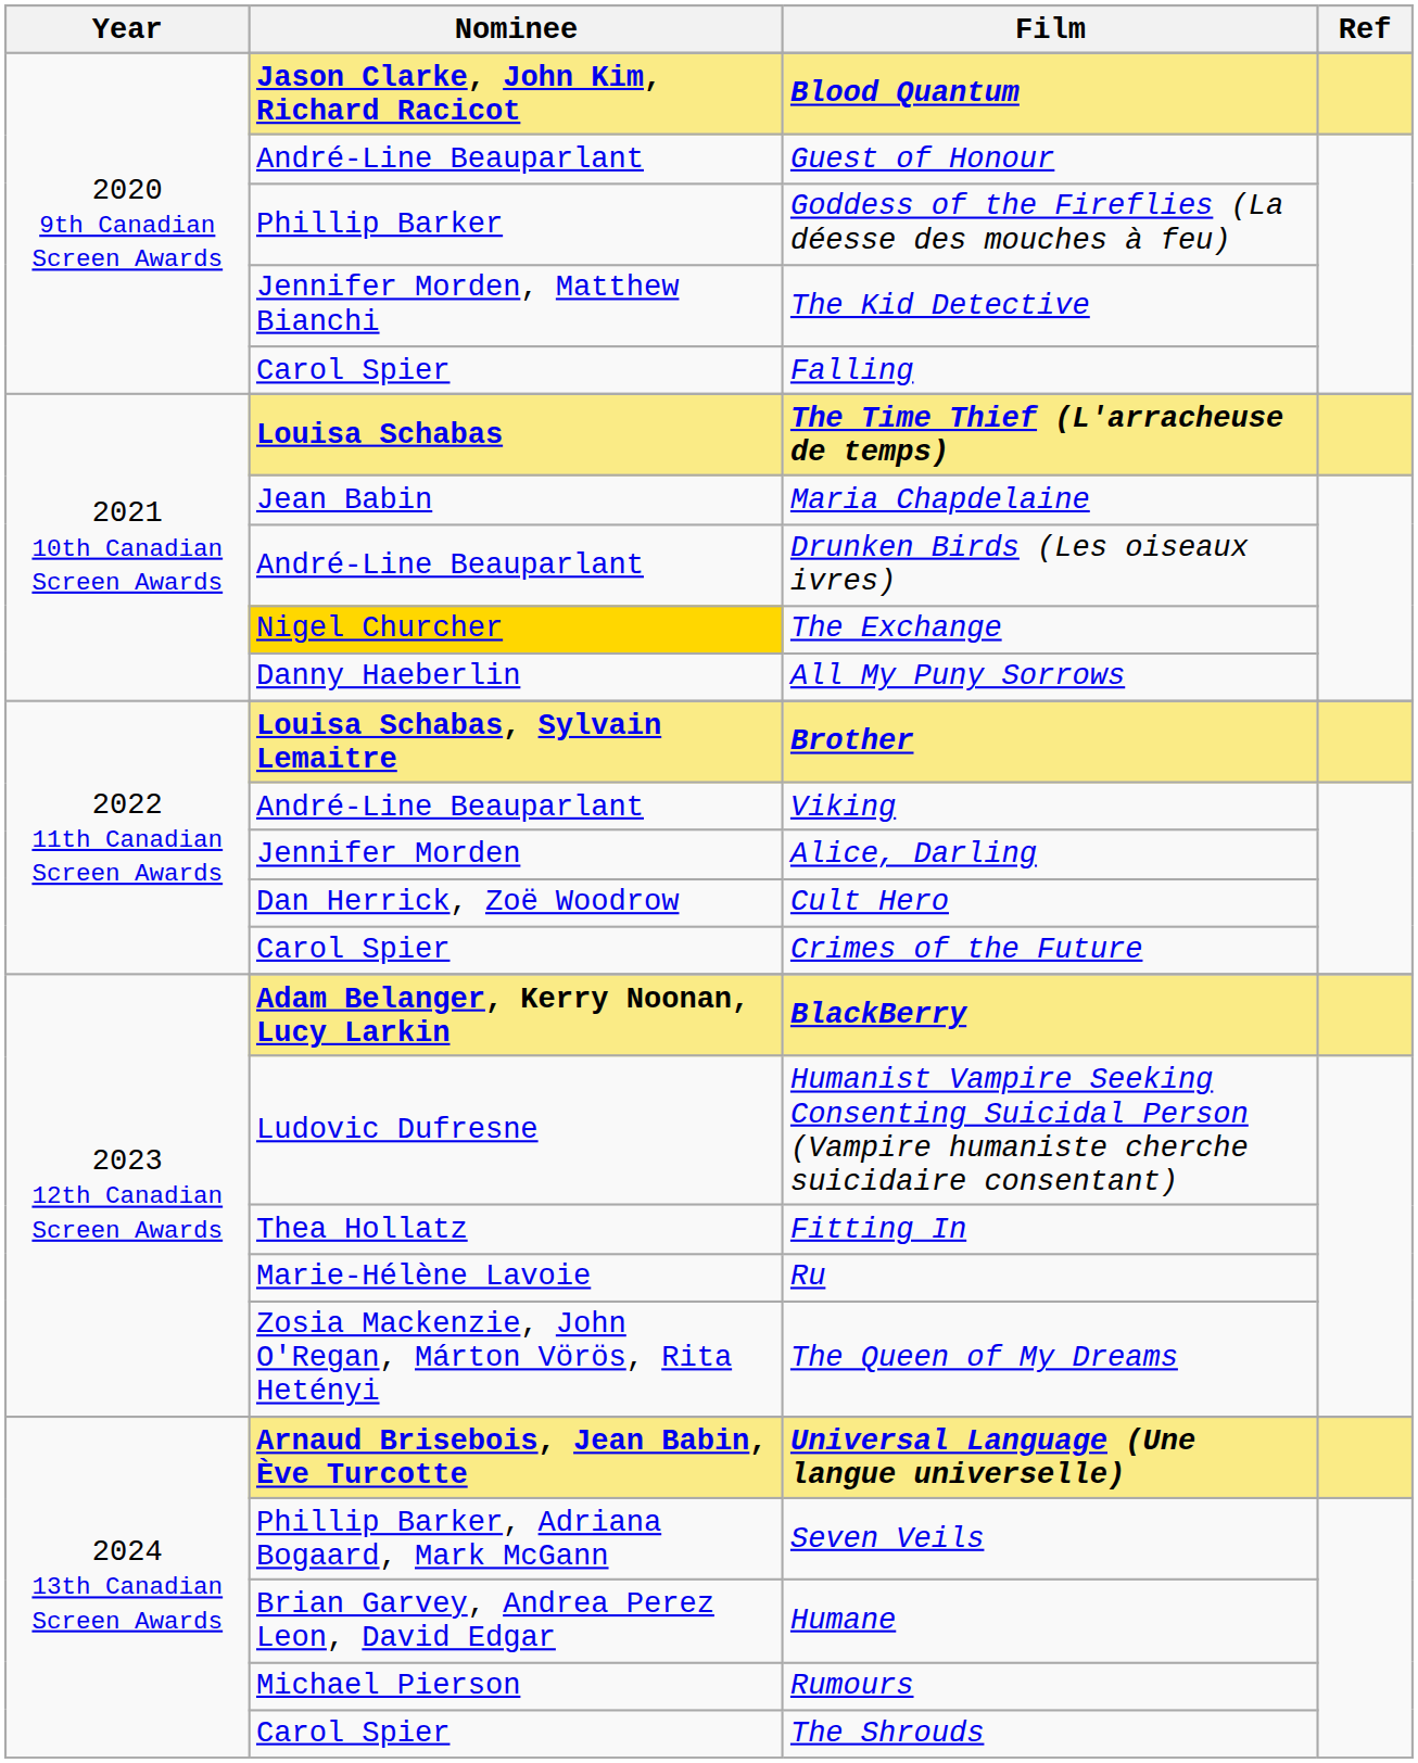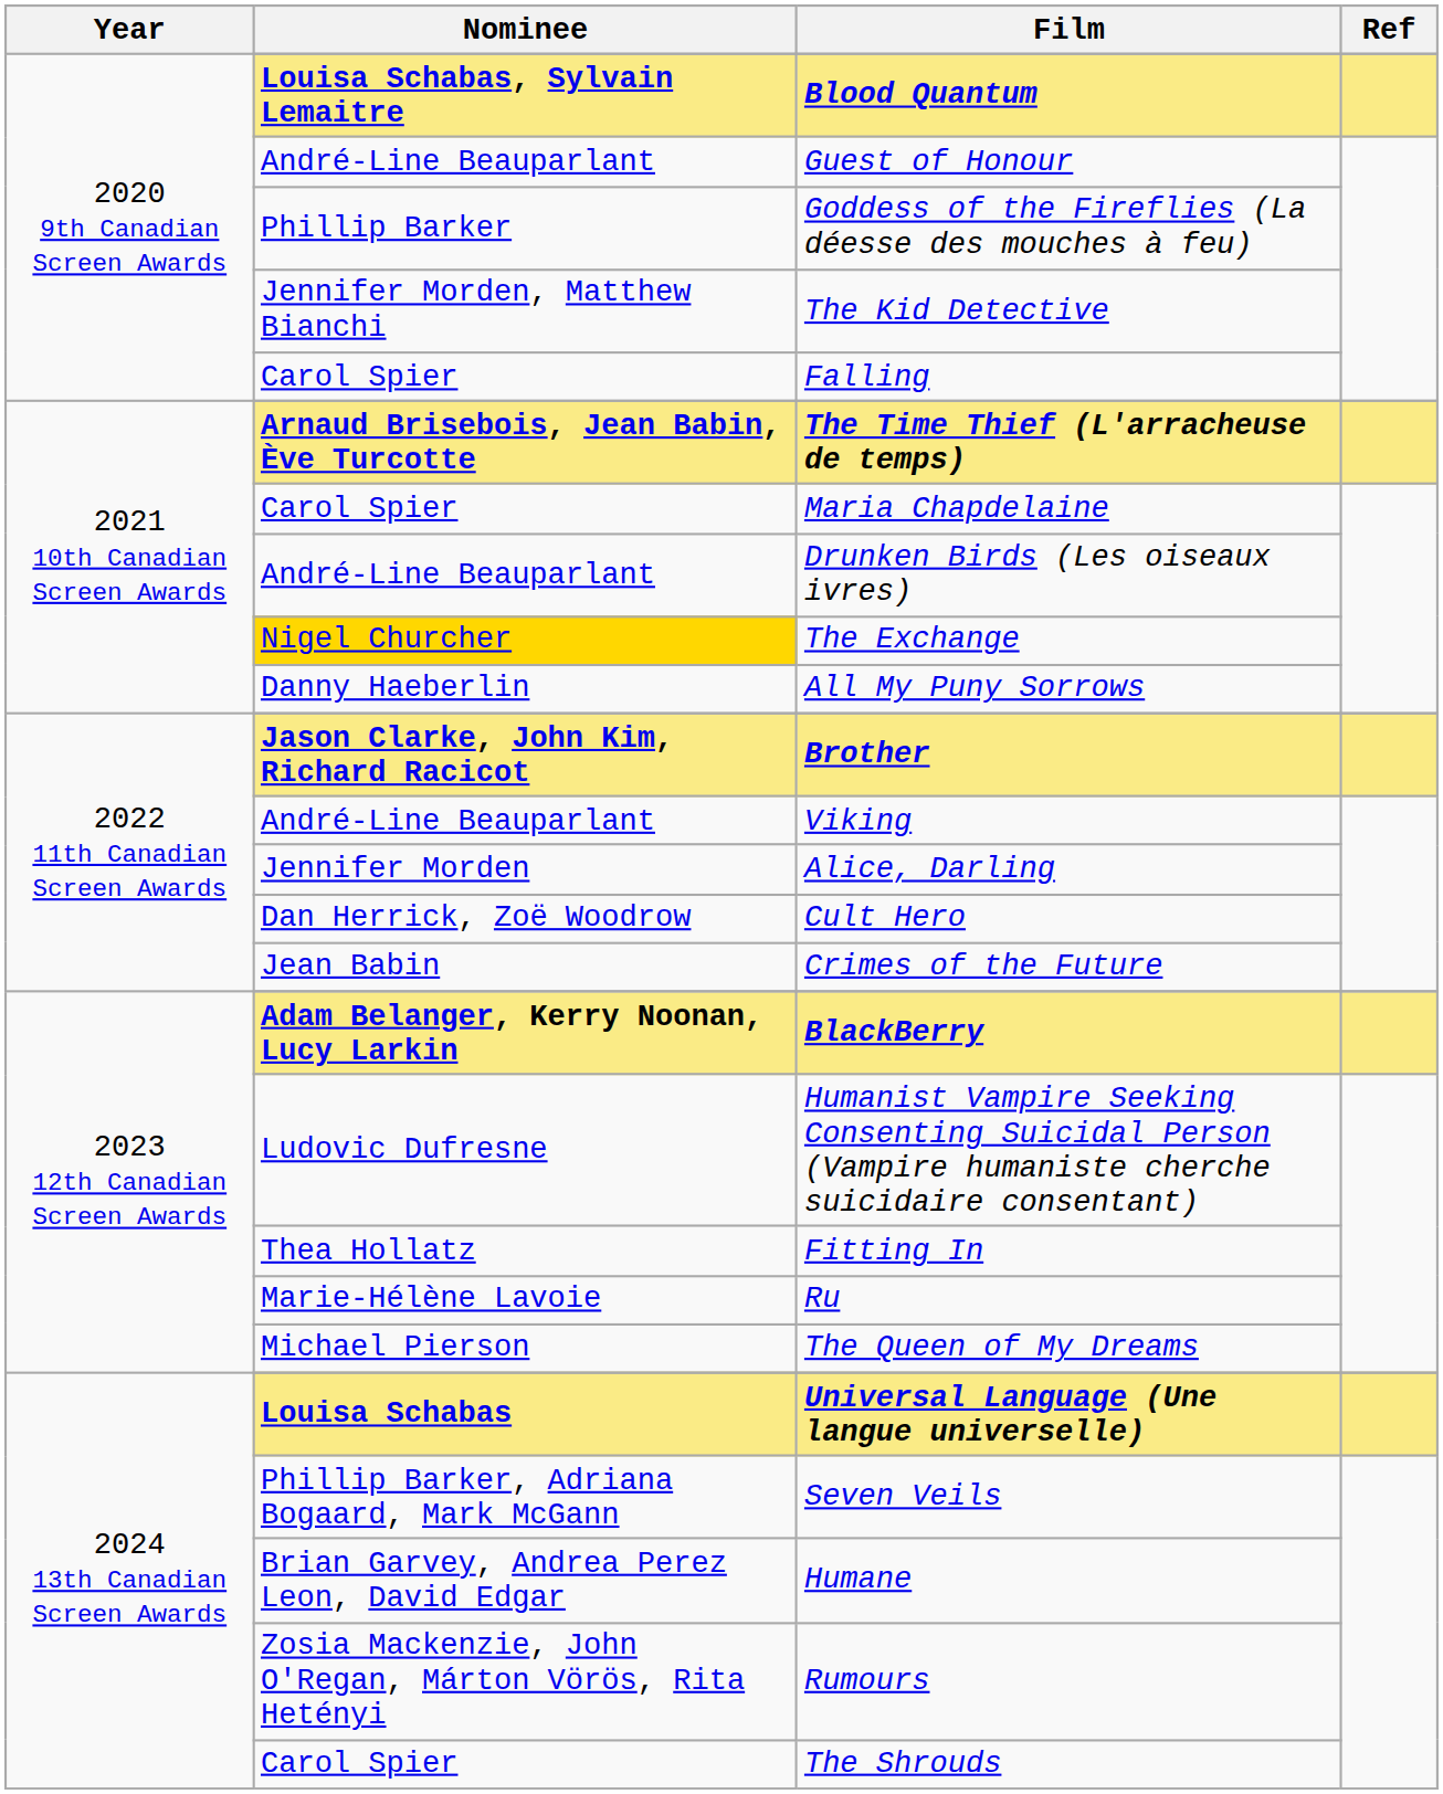Blood Quantum | Nominee: Jason Clarke, John Kim, Richard Racicot -> Louisa Schabas, Sylvain Lemaitre
The Time Thief (L'arracheuse de temps) | Nominee: Louisa Schabas -> Arnaud Brisebois, Jean Babin, Ève Turcotte
Maria Chapdelaine | Nominee: Jean Babin -> Carol Spier
Brother | Nominee: Louisa Schabas, Sylvain Lemaitre -> Jason Clarke, John Kim, Richard Racicot
Crimes of the Future | Nominee: Carol Spier -> Jean Babin
The Queen of My Dreams | Nominee: Zosia Mackenzie, John O'Regan, Márton Vörös, Rita Hetényi -> Michael Pierson
Universal Language (Une langue universelle) | Nominee: Arnaud Brisebois, Jean Babin, Ève Turcotte -> Louisa Schabas
Rumours | Nominee: Michael Pierson -> Zosia Mackenzie, John O'Regan, Márton Vörös, Rita Hetényi
